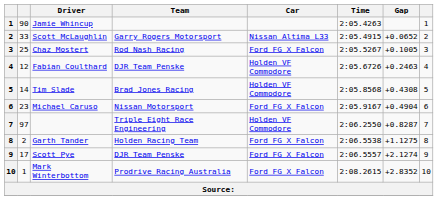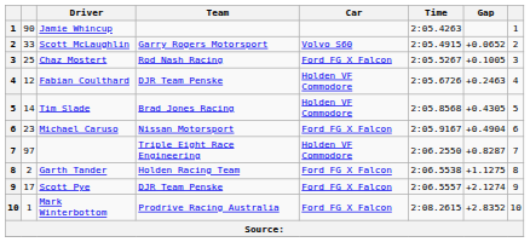Scott McLaughlin | Car: Nissan Altima L33 -> Volvo S60
Tim Slade | Gap: +0.4308 -> +0.4305
